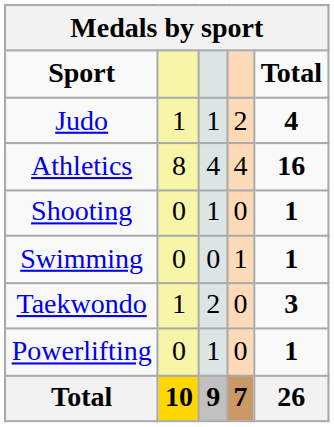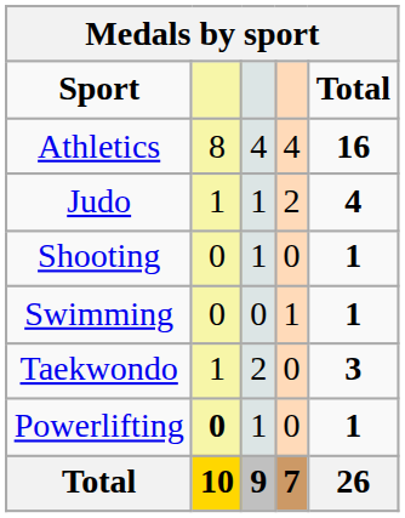rows swapped: Athletics <-> Judo
Powerlifting | column 2: normal -> bold
